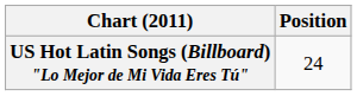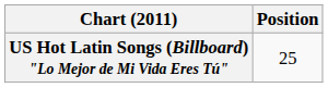US Hot Latin Songs (Billboard) "Lo Mejor de Mi Vida Eres Tú" | Position: 24 -> 25
